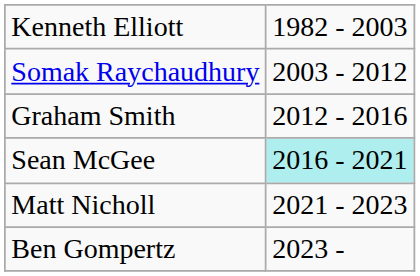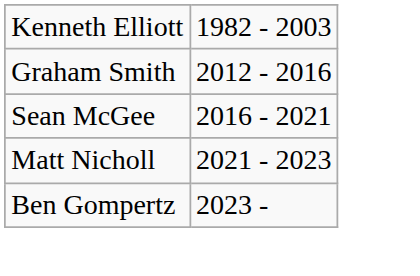- row: Somak Raychaudhury | 2003 - 2012
Sean McGee | column 2: paleturquoise background -> no background
